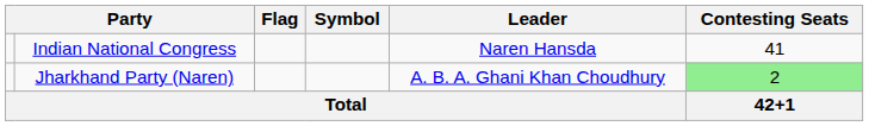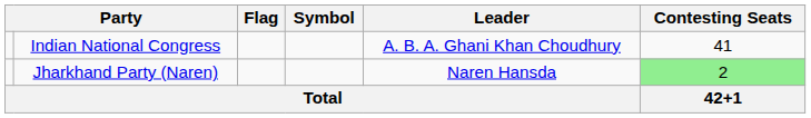Indian National Congress | Leader: Naren Hansda -> A. B. A. Ghani Khan Choudhury
Jharkhand Party (Naren) | Leader: A. B. A. Ghani Khan Choudhury -> Naren Hansda
